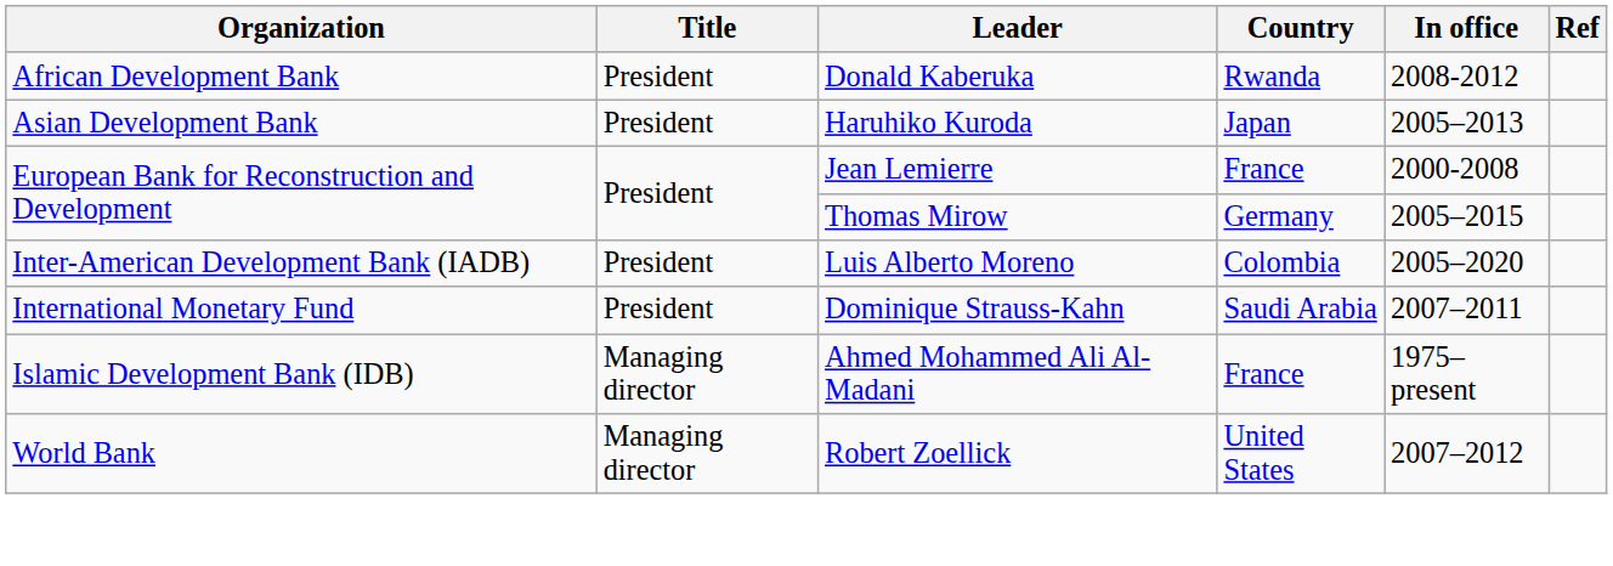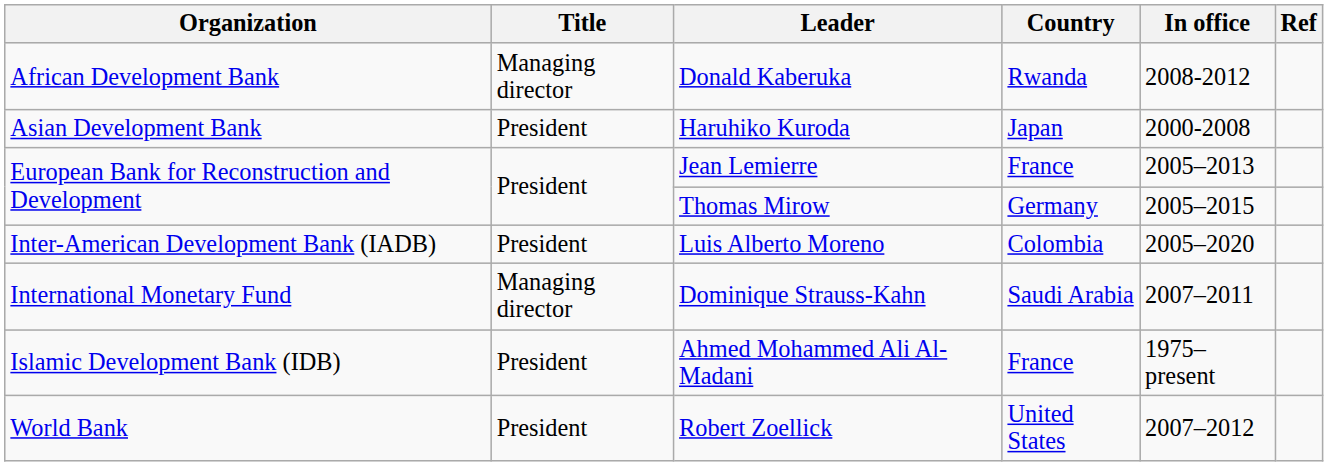Donald Kaberuka | Title: President -> Managing director
Haruhiko Kuroda | In office: 2005–2013 -> 2000-2008
Jean Lemierre | In office: 2000-2008 -> 2005–2013
Dominique Strauss-Kahn | Title: President -> Managing director
Ahmed Mohammed Ali Al-Madani | Title: Managing director -> President
Robert Zoellick | Title: Managing director -> President
